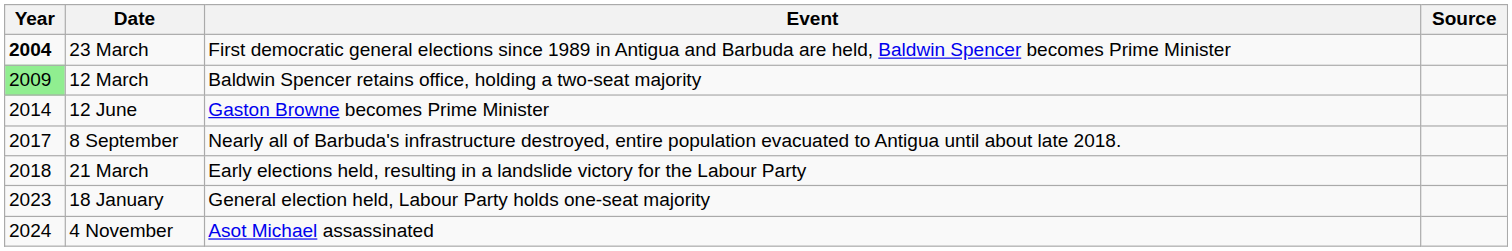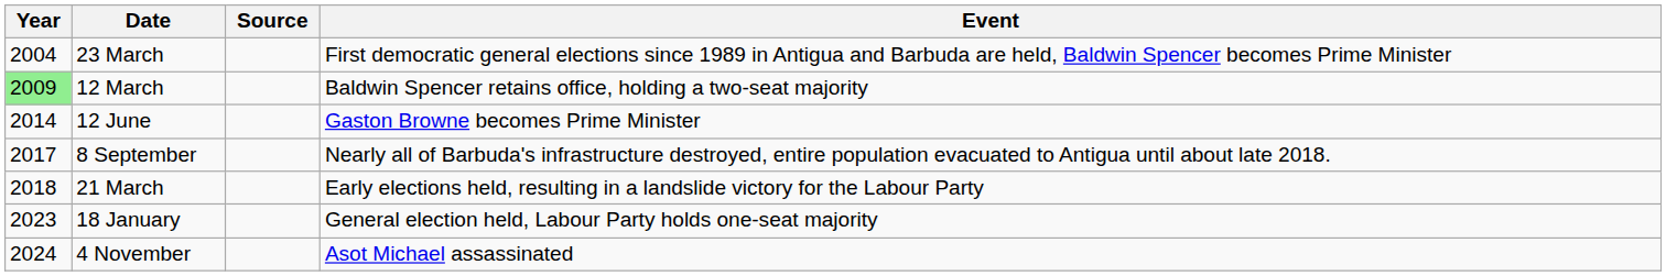columns swapped: Event <-> Source
23 March | Year: bold -> normal
